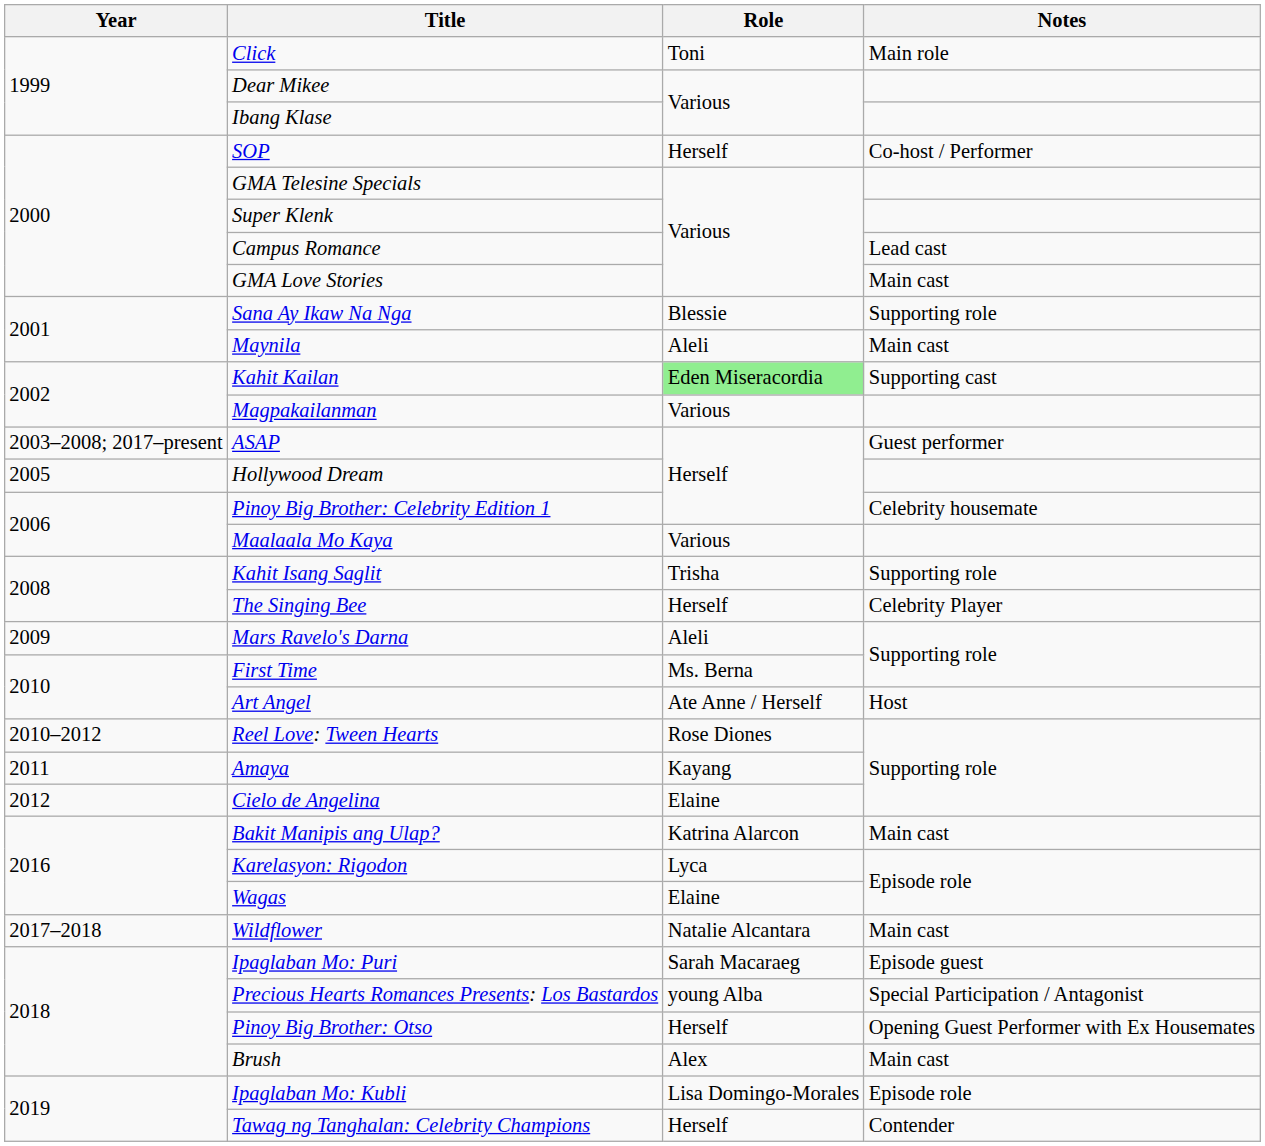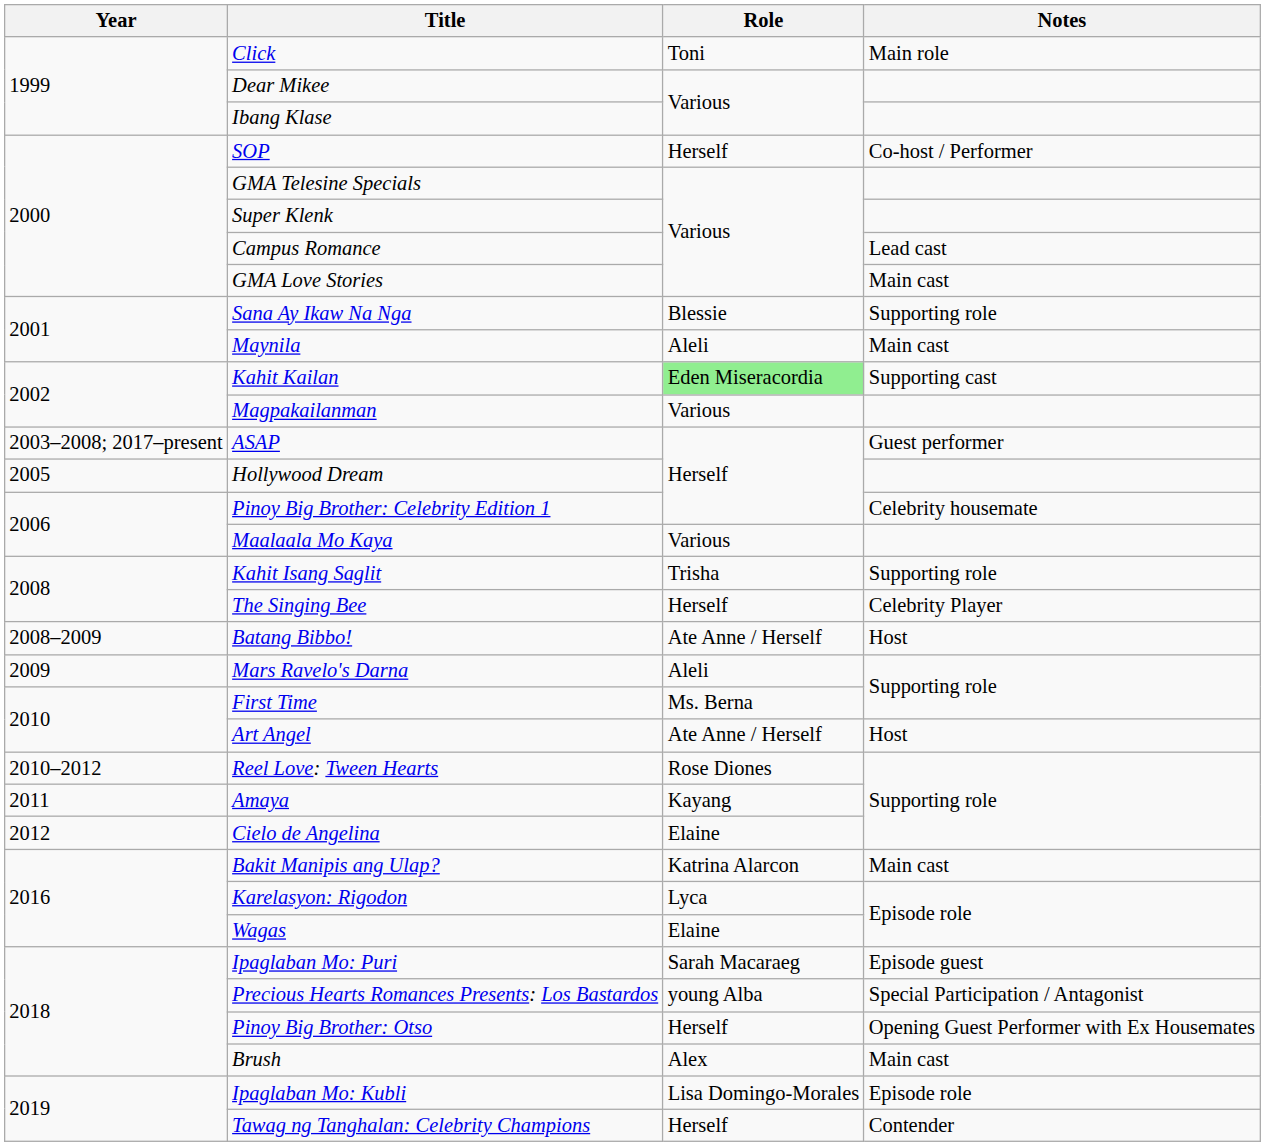+ row: 2008–2009 | Batang Bibbo! | Ate Anne / Herself | Host
- row: 2017–2018 | Wildflower | Natalie Alcantara | Main cast
